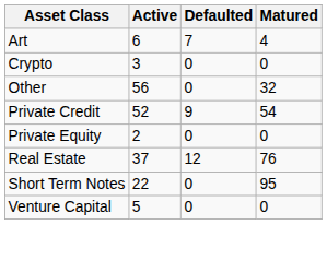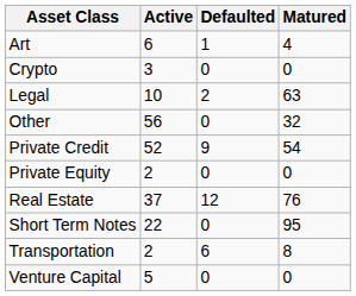Art | Defaulted: 7 -> 1
+ row: Legal | 10 | 2 | 63
+ row: Transportation | 2 | 6 | 8
